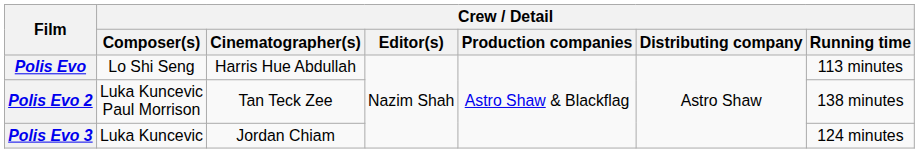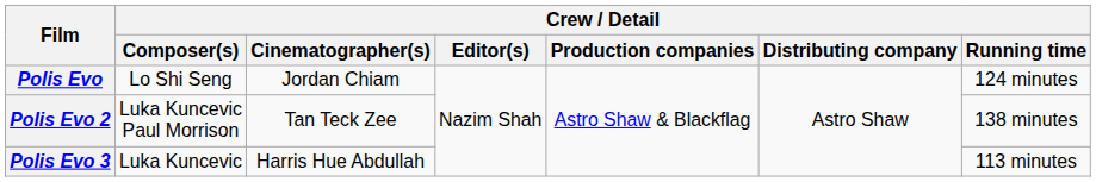Polis Evo | Crew / Detail / Cinematographer(s): Harris Hue Abdullah -> Jordan Chiam
Polis Evo | Crew / Detail / Running time: 113 minutes -> 124 minutes
Polis Evo 3 | Crew / Detail / Cinematographer(s): Jordan Chiam -> Harris Hue Abdullah
Polis Evo 3 | Crew / Detail / Running time: 124 minutes -> 113 minutes
